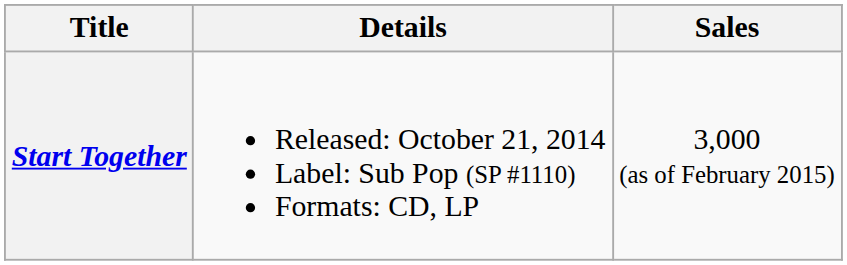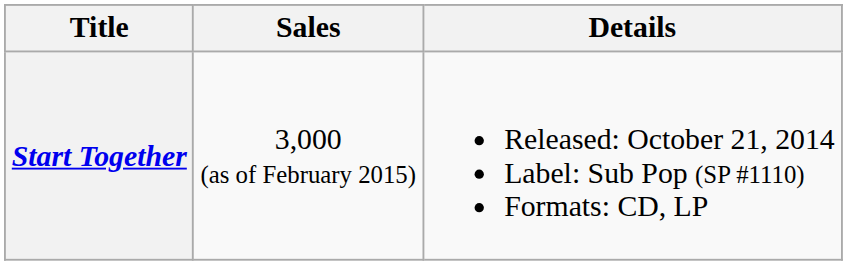columns swapped: Details <-> Sales
